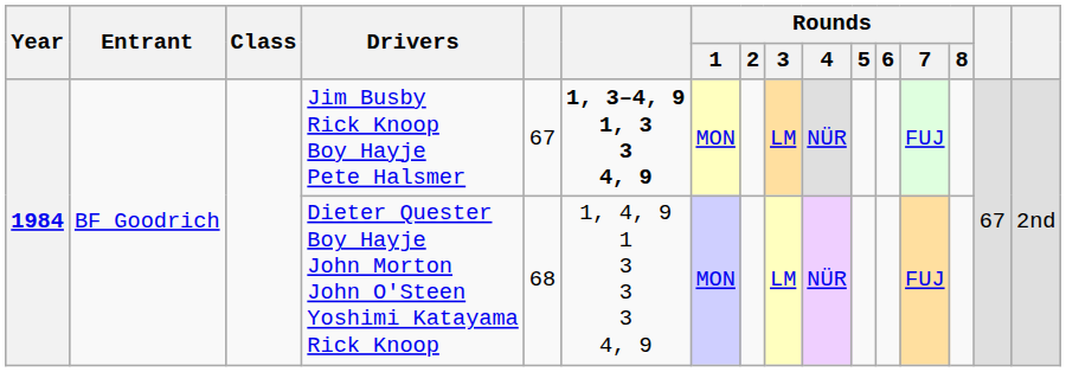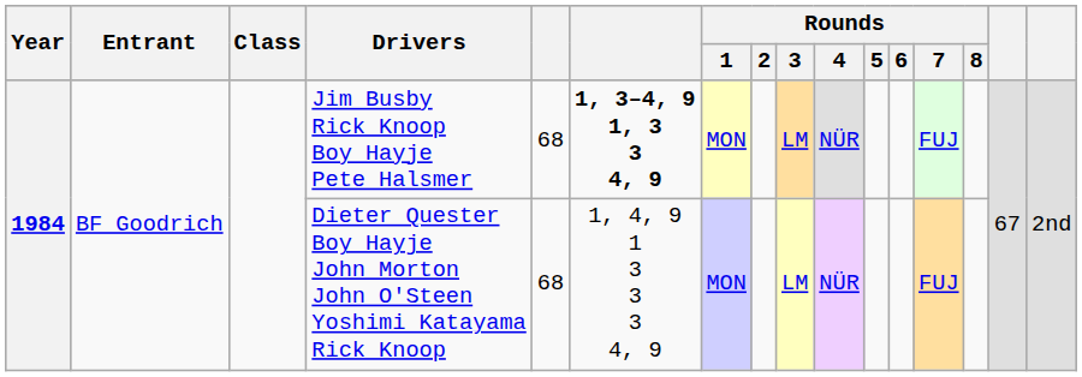Jim Busby Rick Knoop Boy Hayje Pete Halsmer | column 5: 67 -> 68
